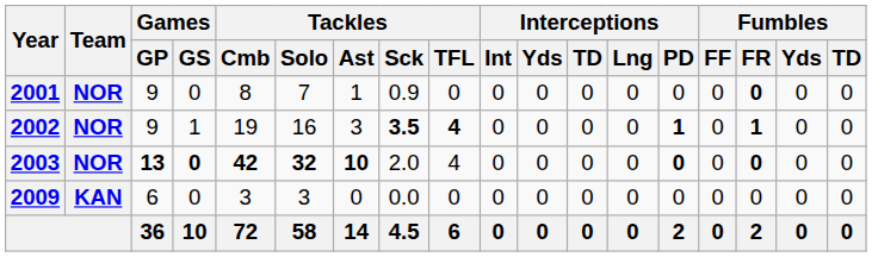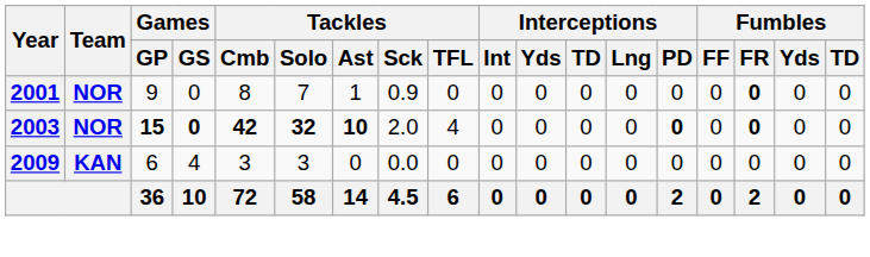- row: 2002 | NOR | 9 | 1 | 19 | 16 | 3 | 3.5 | 4 | 0 | 0 | 0 | 0 | 1 | 0 | 1 | 0 | 0
2003 | Games / GP: 13 -> 15
2009 | Games / GS: 0 -> 4
